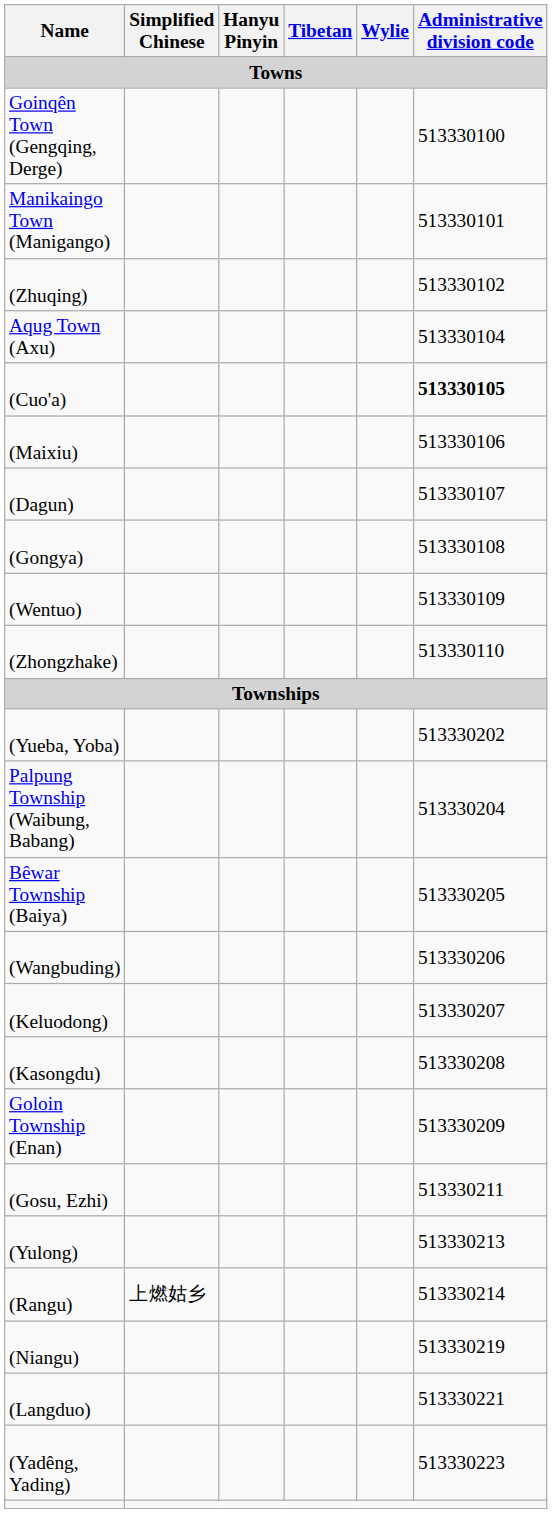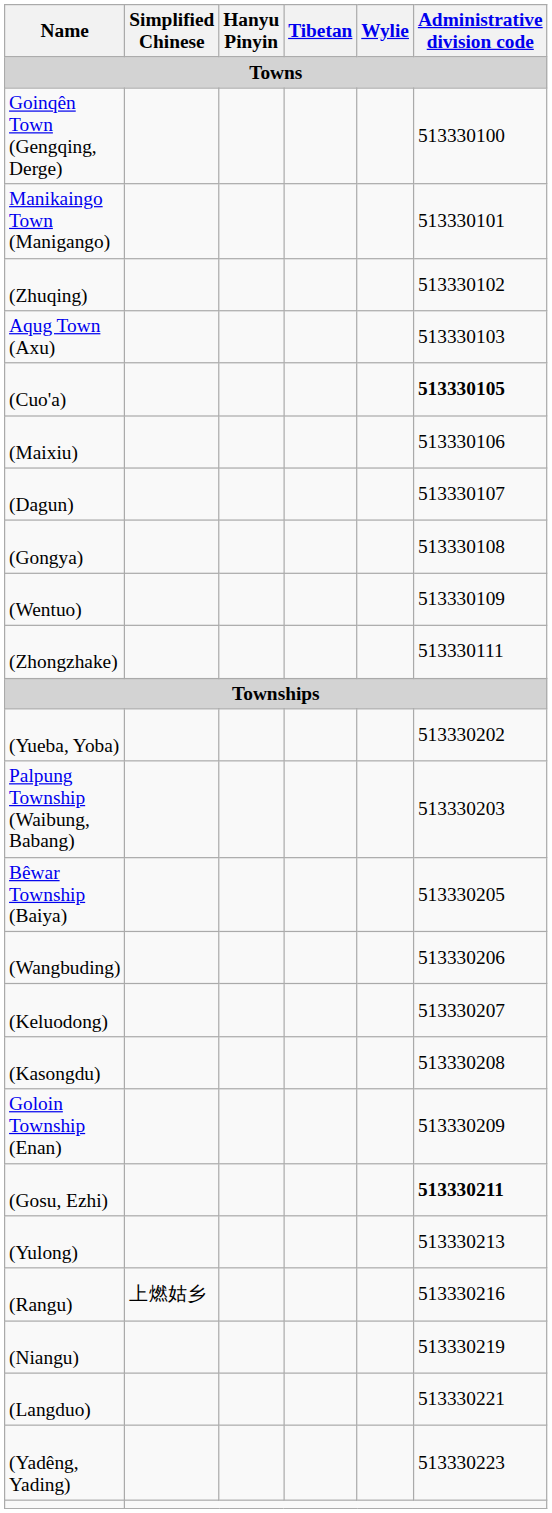Aqug Town (Axu) | Administrative division code: 513330104 -> 513330103
(Zhongzhake) | Administrative division code: 513330110 -> 513330111
Palpung Township (Waibung, Babang) | Administrative division code: 513330204 -> 513330203
(Gosu, Ezhi) | Administrative division code: normal -> bold
(Rangu) | Administrative division code: 513330214 -> 513330216
